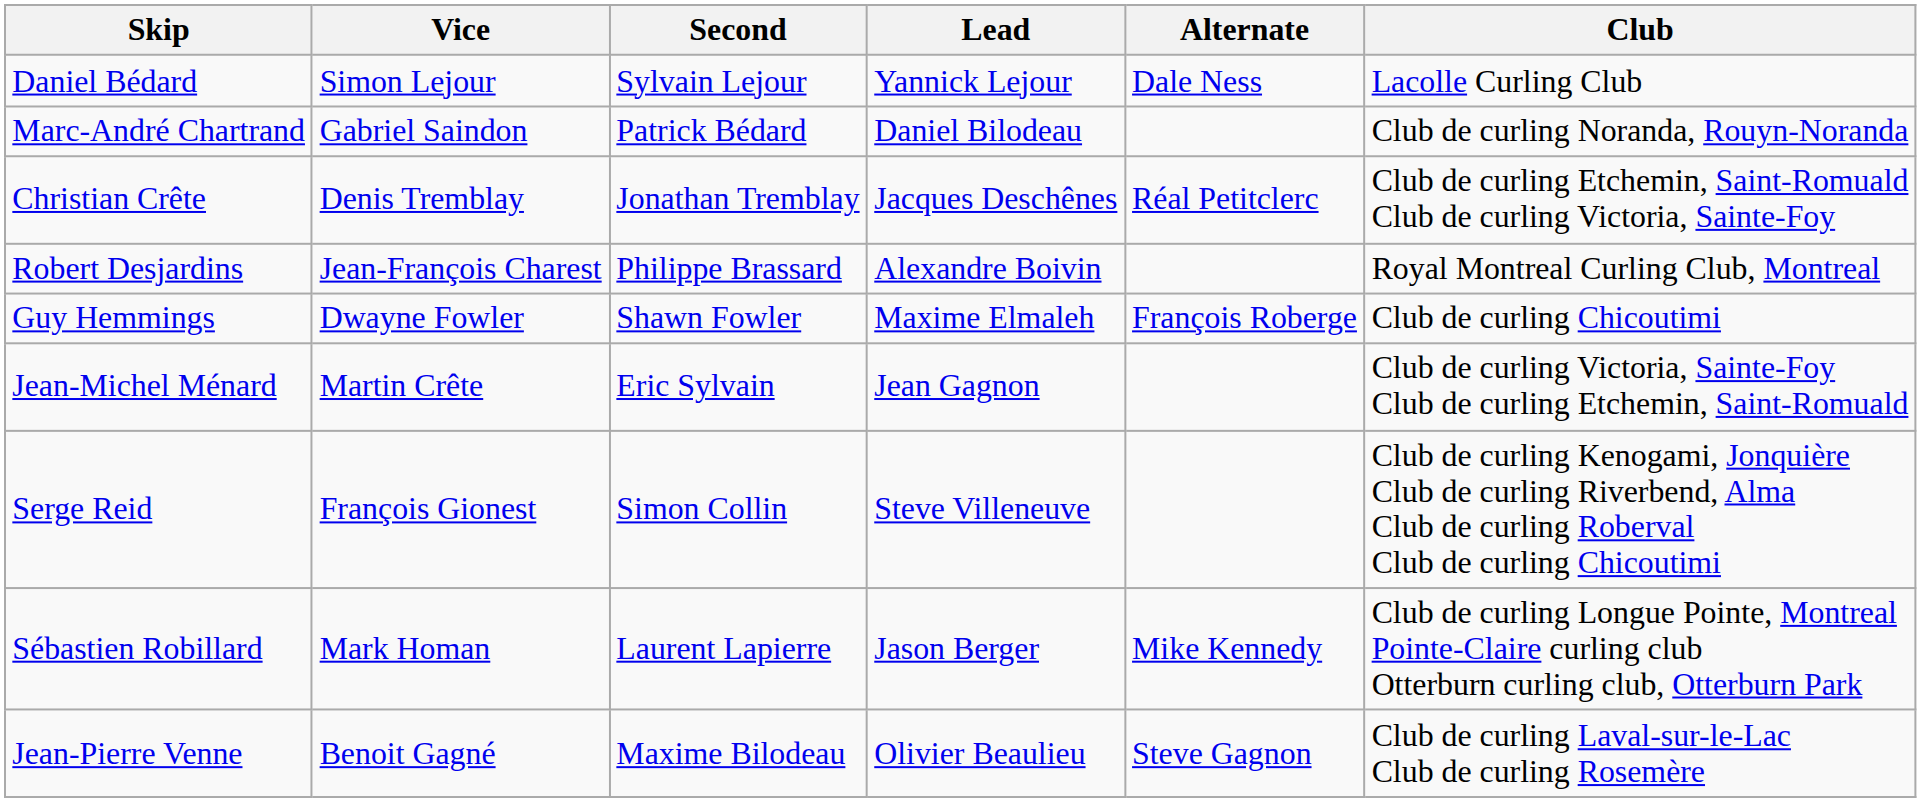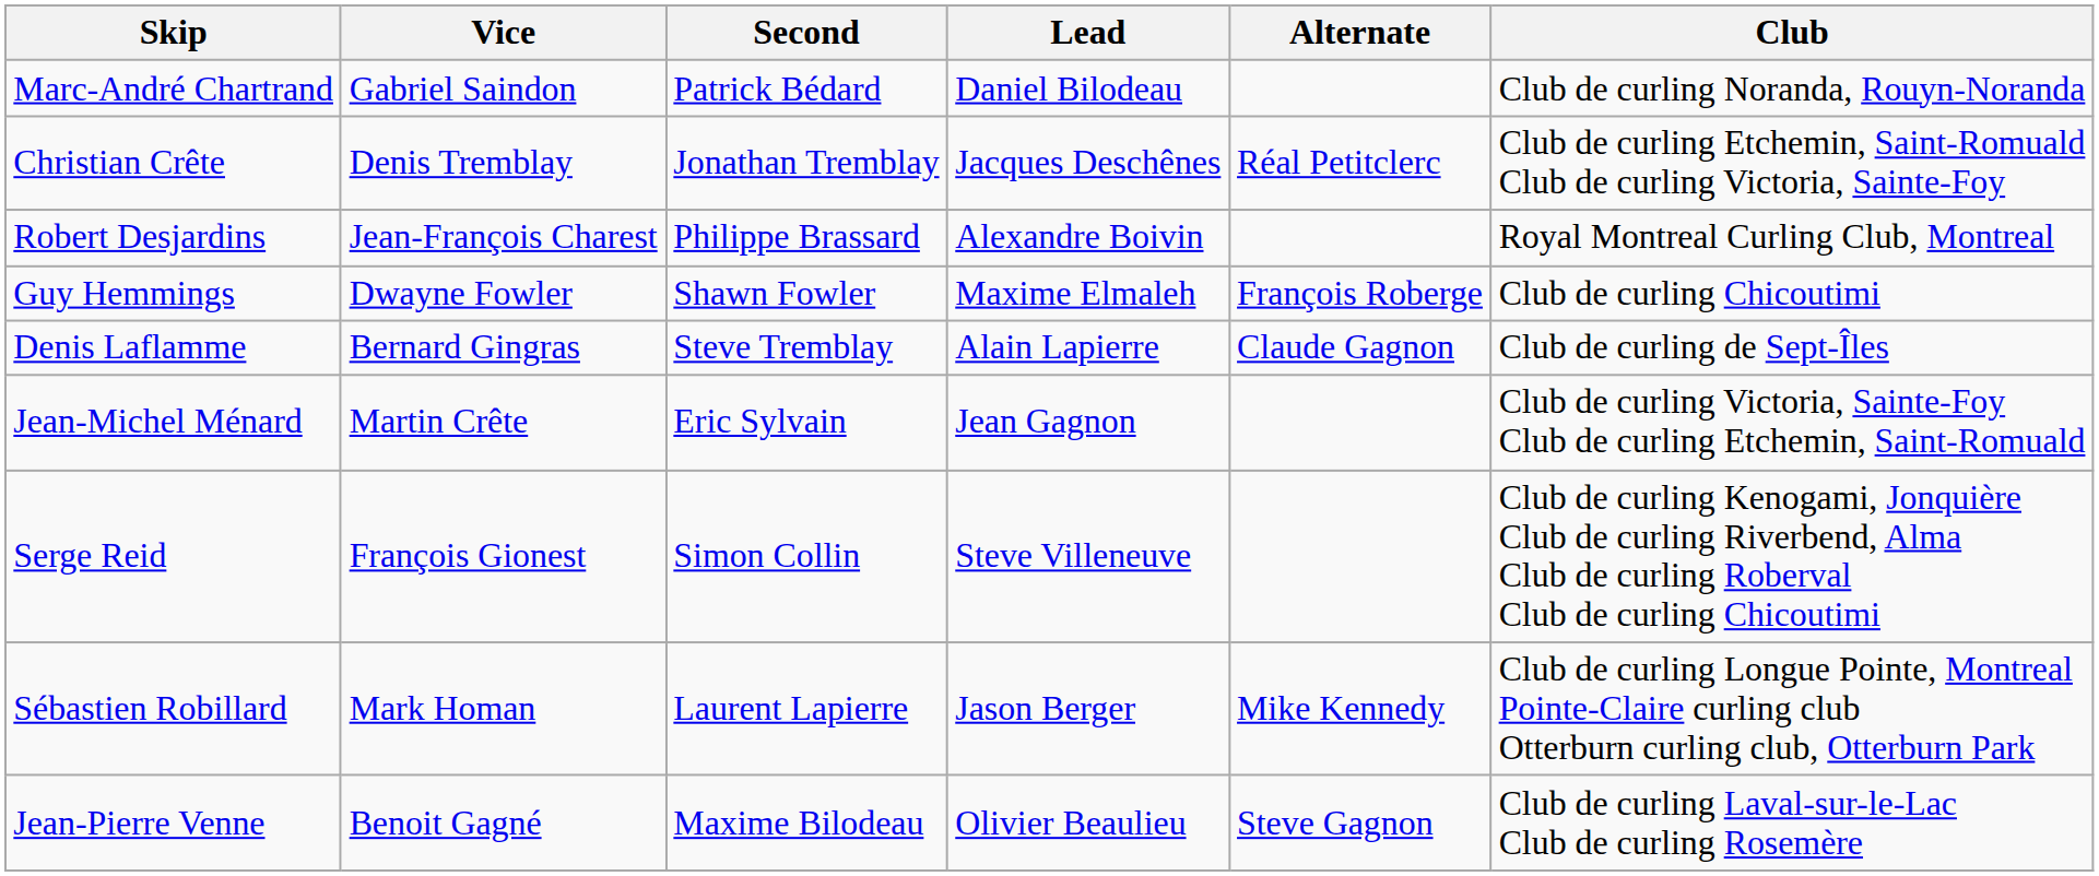- row: Daniel Bédard | Simon Lejour | Sylvain Lejour | Yannick Lejour | Dale Ness | Lacolle Curling Club
+ row: Denis Laflamme | Bernard Gingras | Steve Tremblay | Alain Lapierre | Claude Gagnon | Club de curling de Sept-Îles
